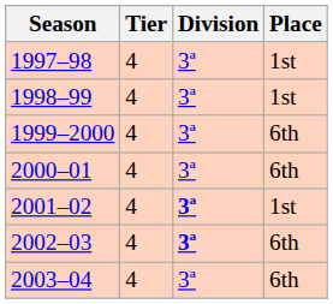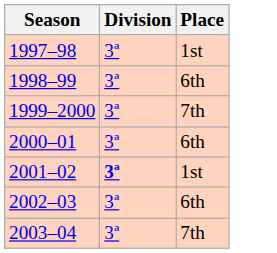- column: Tier | 4 | 4 | 4 | 4 | 4 | 4 | 4
1998–99 | Place: 1st -> 6th
1999–2000 | Place: 6th -> 7th
2002–03 | Division: bold -> normal
2003–04 | Place: 6th -> 7th
